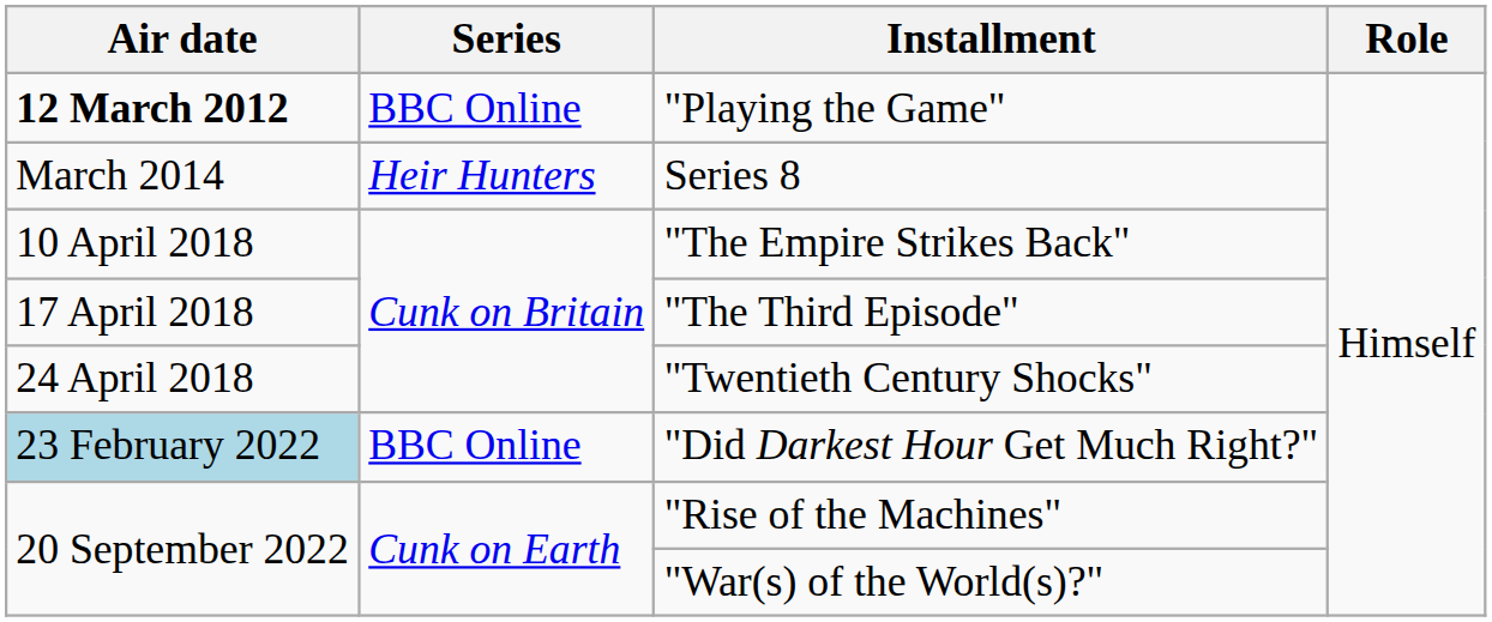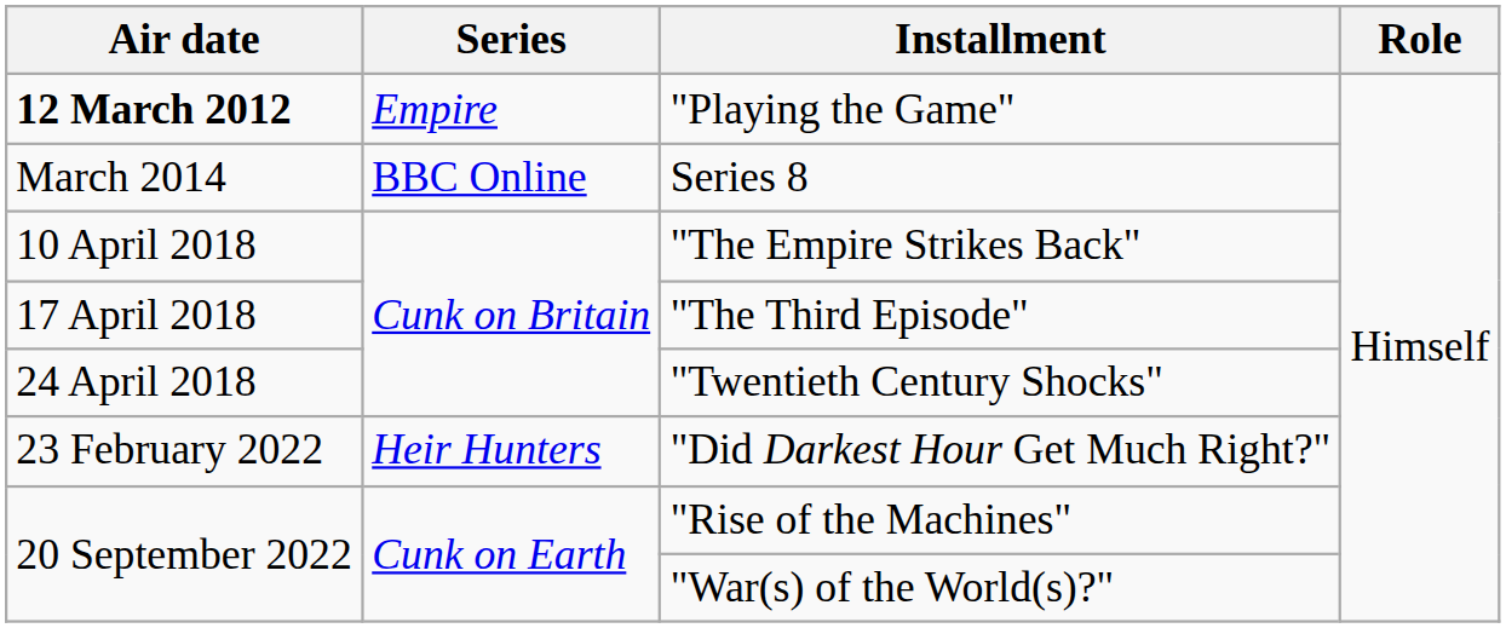"Playing the Game" | Series: BBC Online -> Empire
Series 8 | Series: Heir Hunters -> BBC Online
"Did Darkest Hour Get Much Right?" | Air date: lightblue background -> no background
"Did Darkest Hour Get Much Right?" | Series: BBC Online -> Heir Hunters
